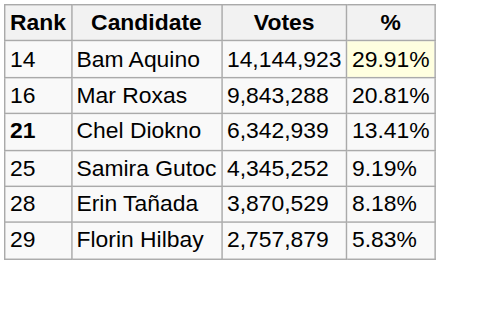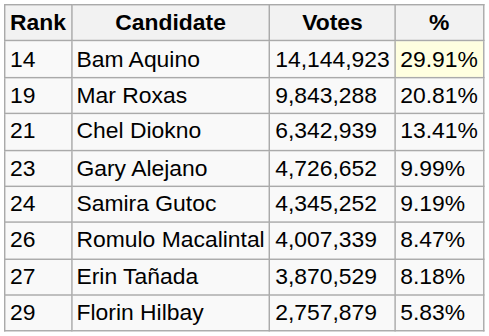Mar Roxas | Rank: 16 -> 19
Chel Diokno | Rank: bold -> normal
+ row: 23 | Gary Alejano | 4,726,652 | 9.99%
Samira Gutoc | Rank: 25 -> 24
+ row: 26 | Romulo Macalintal | 4,007,339 | 8.47%
Erin Tañada | Rank: 28 -> 27
